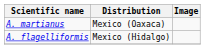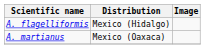rows swapped: A. flagelliformis <-> A. martianus
